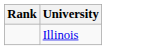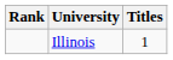+ column: Titles | 1
